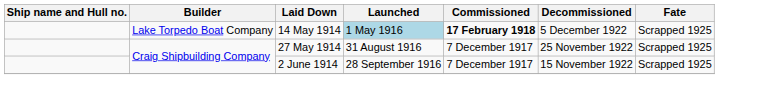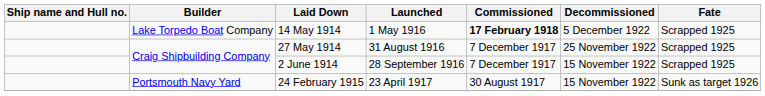14 May 1914 | Launched: lightblue background -> no background
+ row: Portsmouth Navy Yard | 24 February 1915 | 23 April 1917 | 30 August 1917 | 15 November 1922 | Sunk as target 1926
